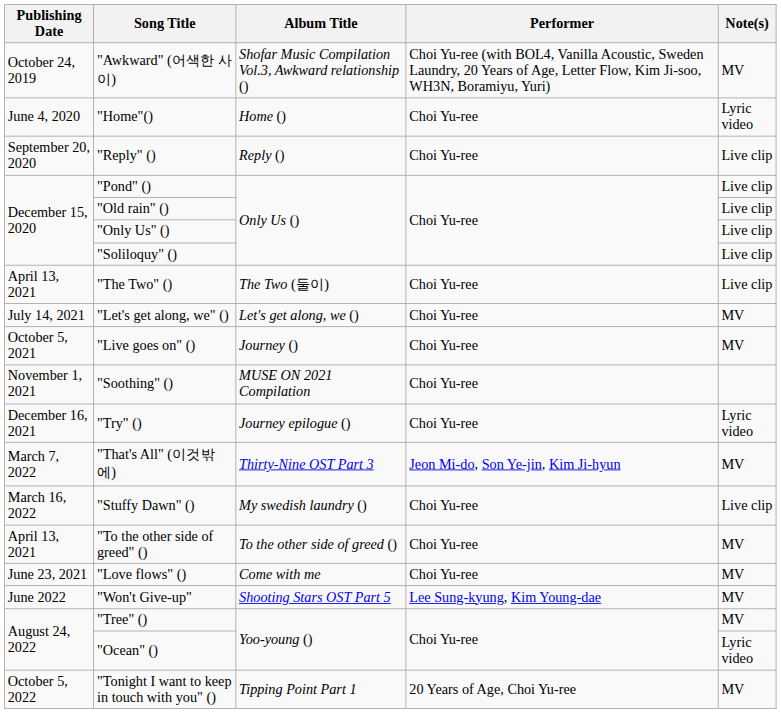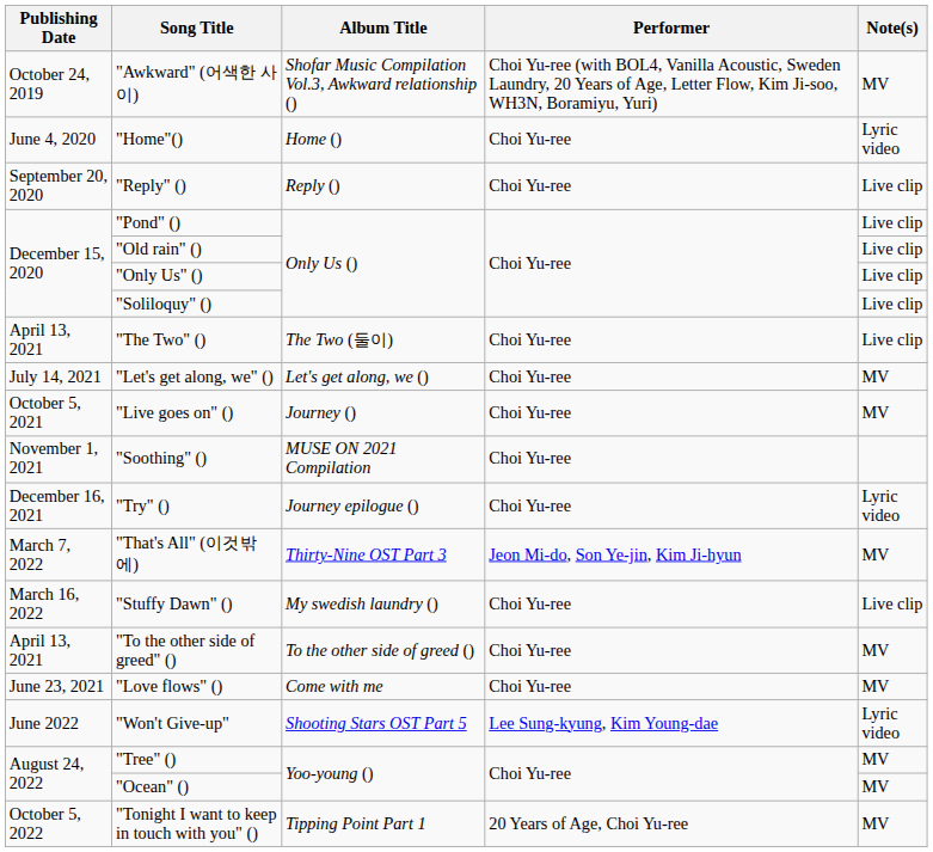"Won't Give-up" | Note(s): MV -> Lyric video
"Ocean" () | Note(s): Lyric video -> MV
